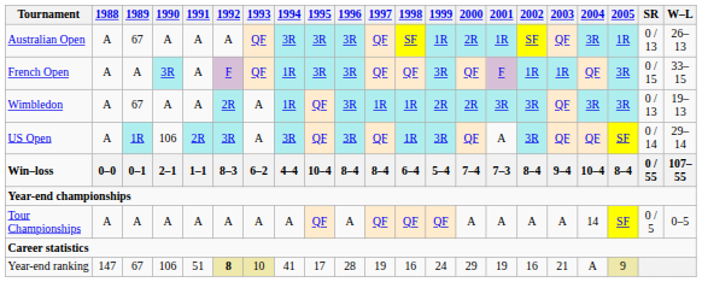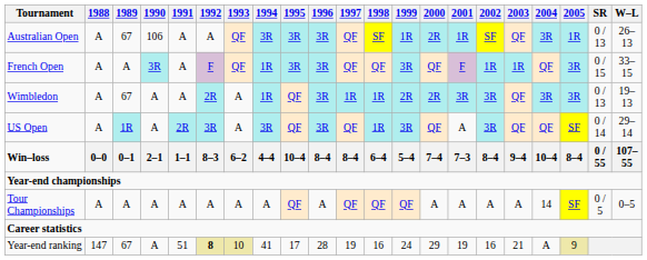Australian Open | 1990: A -> 106
US Open | 1990: 106 -> A
Year-end ranking | 1990: 106 -> A
